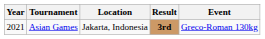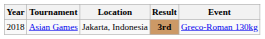Asian Games | Year: 2021 -> 2018
